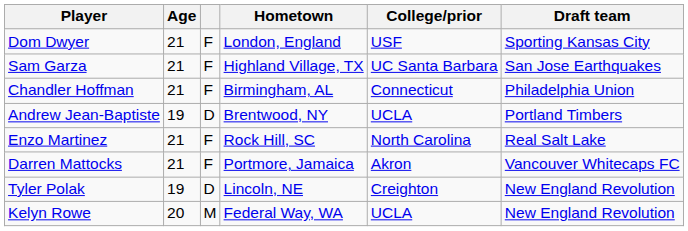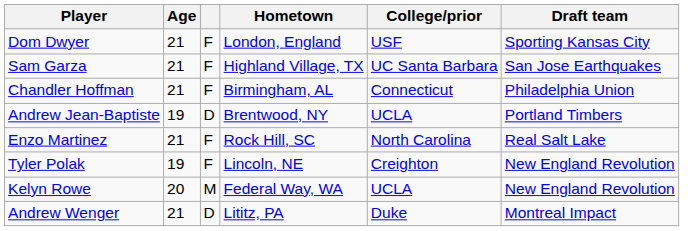- row: Darren Mattocks | 21 | F | Portmore, Jamaica | Akron | Vancouver Whitecaps FC
Tyler Polak | column 3: D -> F
+ row: Andrew Wenger | 21 | D | Lititz, PA | Duke | Montreal Impact
